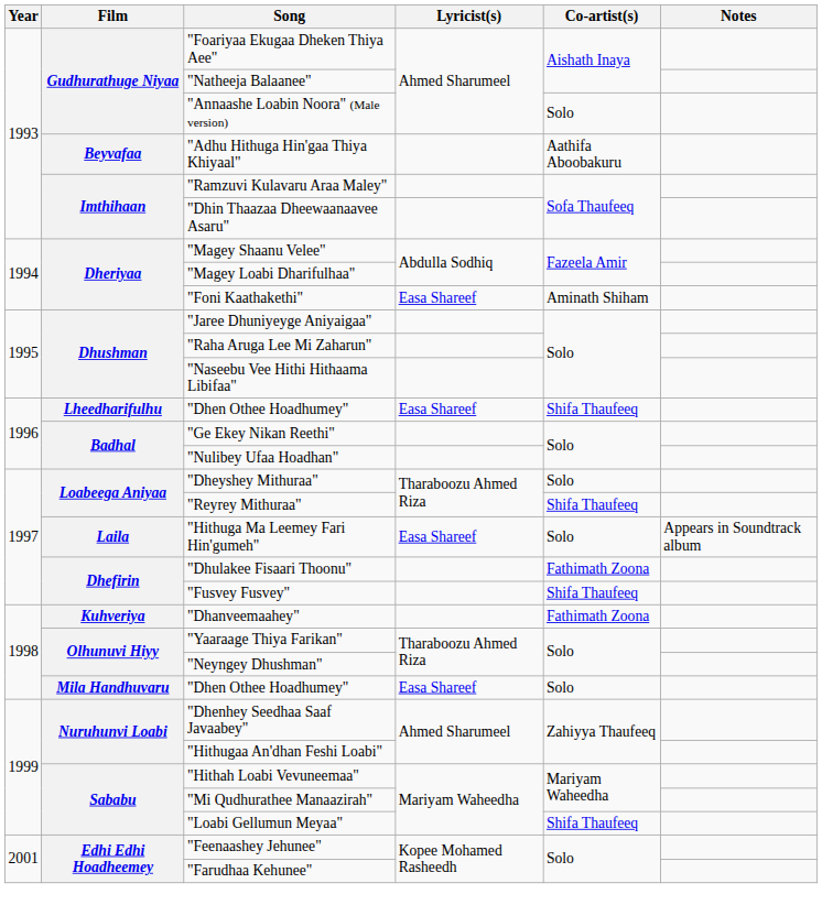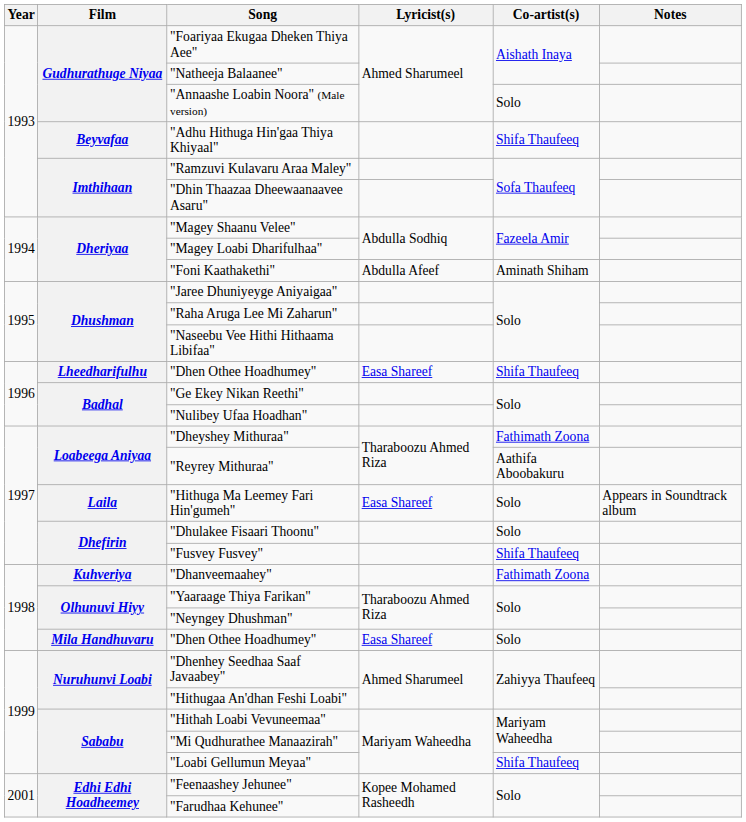"Adhu Hithuga Hin'gaa Thiya Khiyaal" | Co-artist(s): Aathifa Aboobakuru -> Shifa Thaufeeq
"Foni Kaathakethi" | Lyricist(s): Easa Shareef -> Abdulla Afeef
"Dheyshey Mithuraa" | Co-artist(s): Solo -> Fathimath Zoona
"Reyrey Mithuraa" | Co-artist(s): Shifa Thaufeeq -> Aathifa Aboobakuru
"Dhulakee Fisaari Thoonu" | Co-artist(s): Fathimath Zoona -> Solo
